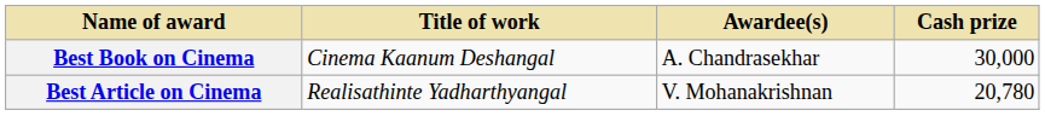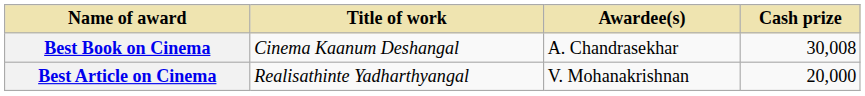Best Book on Cinema | Cash prize: 30,000 -> 30,008
Best Article on Cinema | Cash prize: 20,780 -> 20,000
